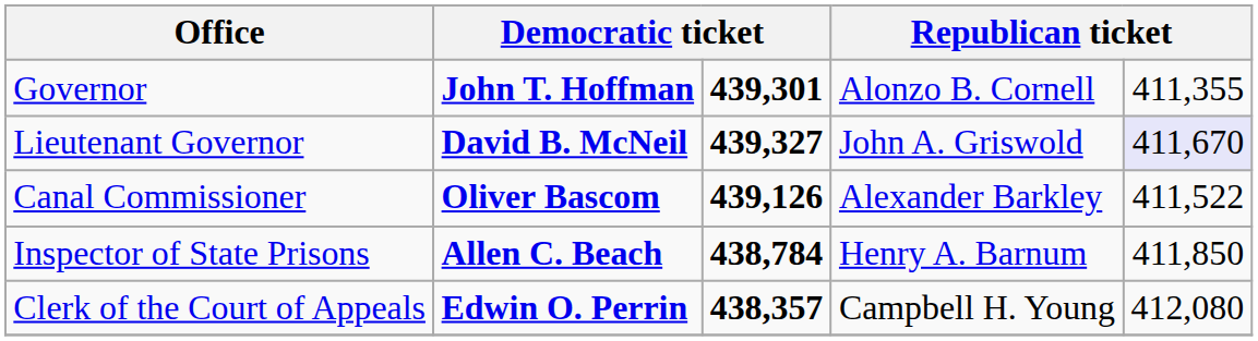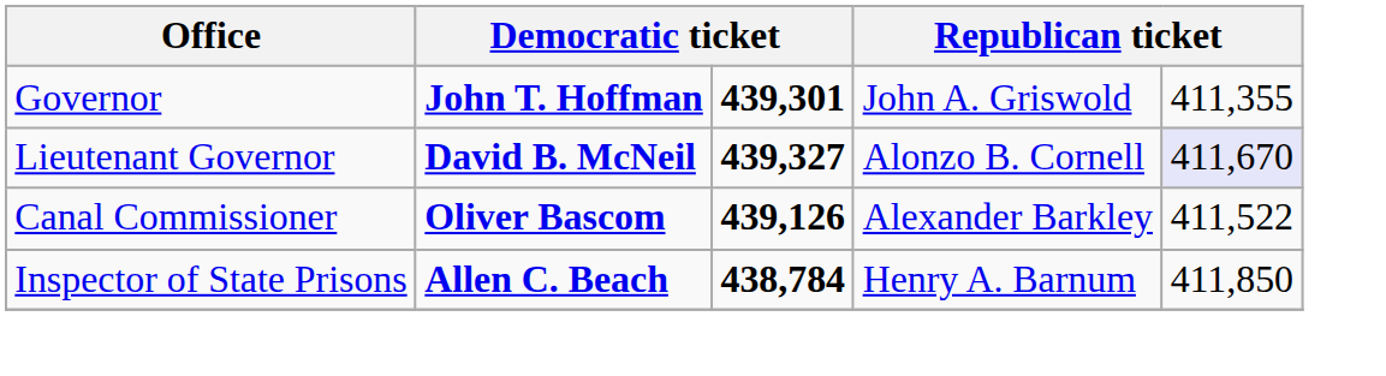Governor | column 4: Alonzo B. Cornell -> John A. Griswold
Lieutenant Governor | column 4: John A. Griswold -> Alonzo B. Cornell
- row: Clerk of the Court of Appeals | Edwin O. Perrin | 438,357 | Campbell H. Young | 412,080
